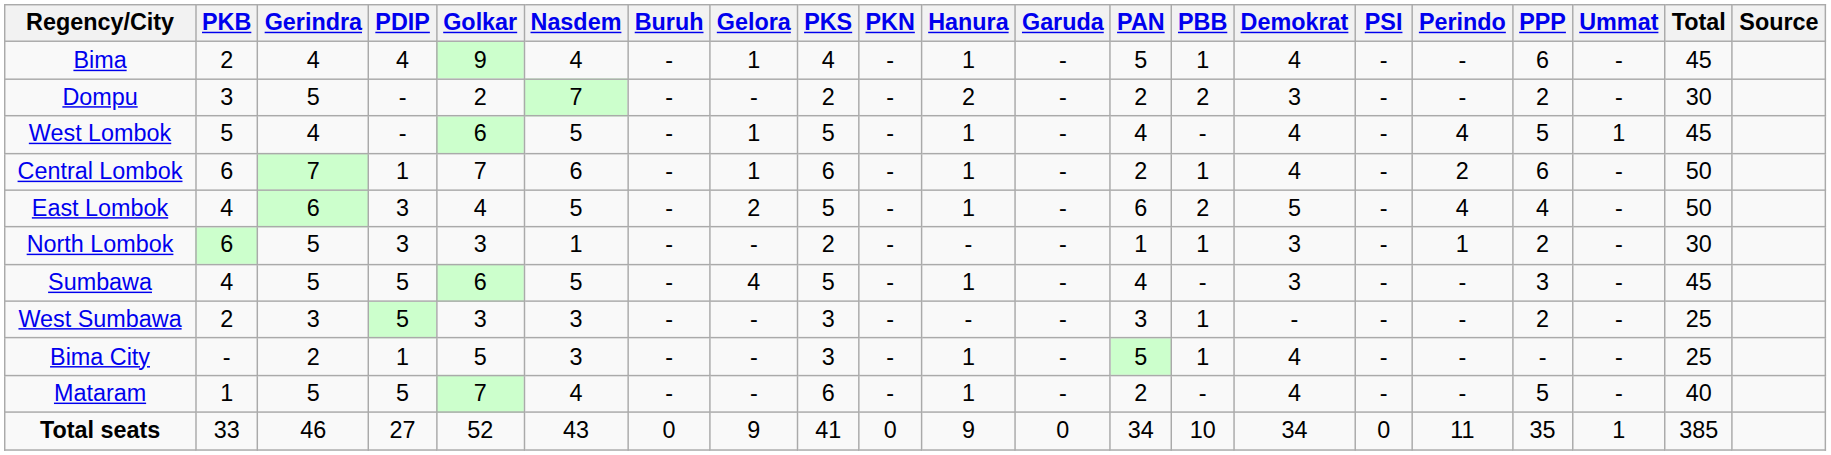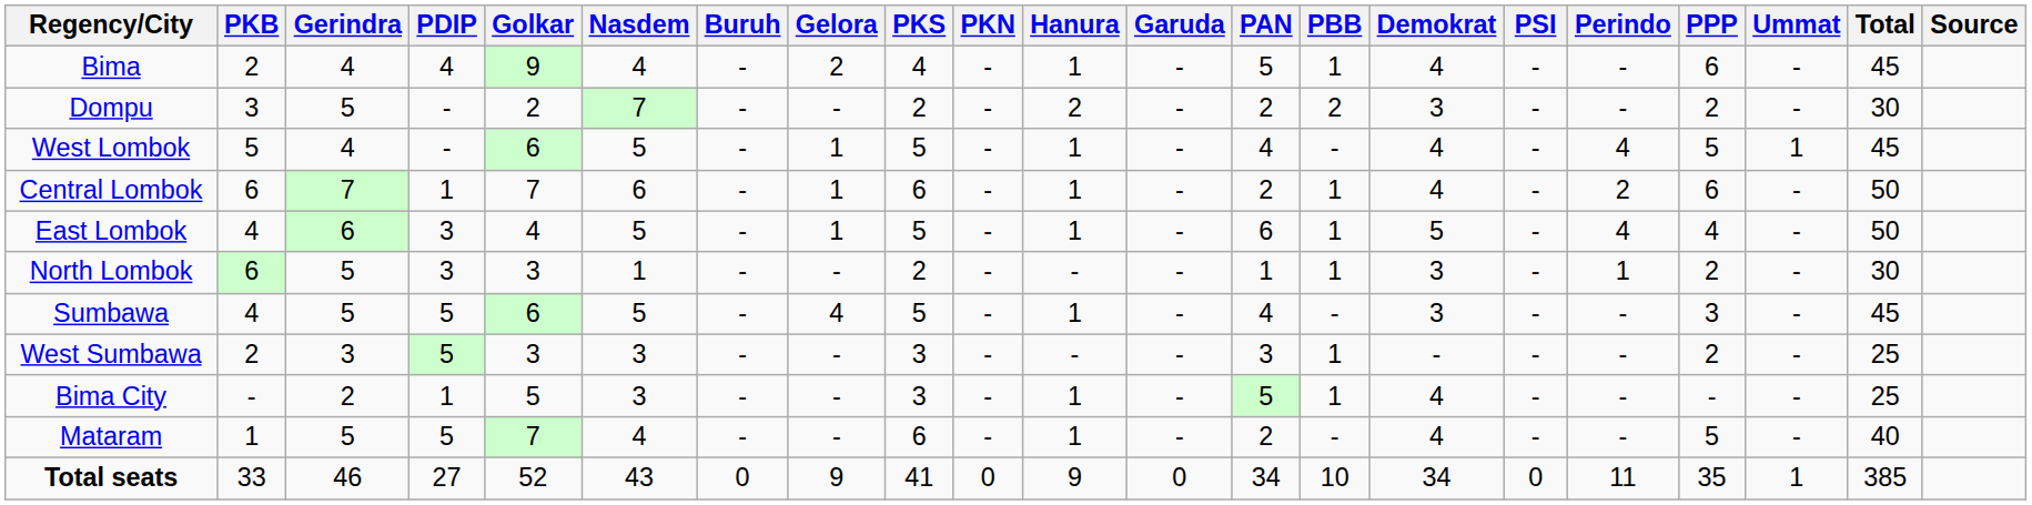Bima | Gelora: 1 -> 2
East Lombok | Gelora: 2 -> 1
East Lombok | PBB: 2 -> 1
